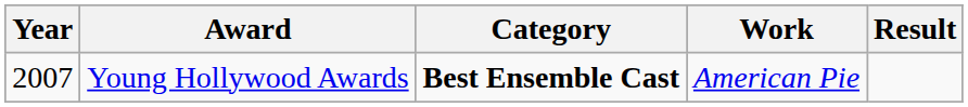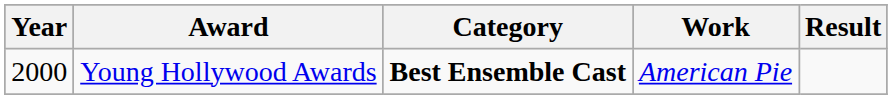Young Hollywood Awards | Year: 2007 -> 2000
